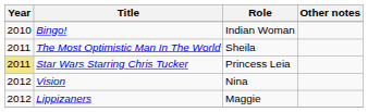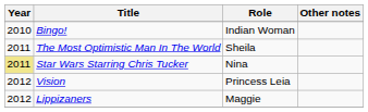Star Wars Starring Chris Tucker | Role: Princess Leia -> Nina
Vision | Role: Nina -> Princess Leia
